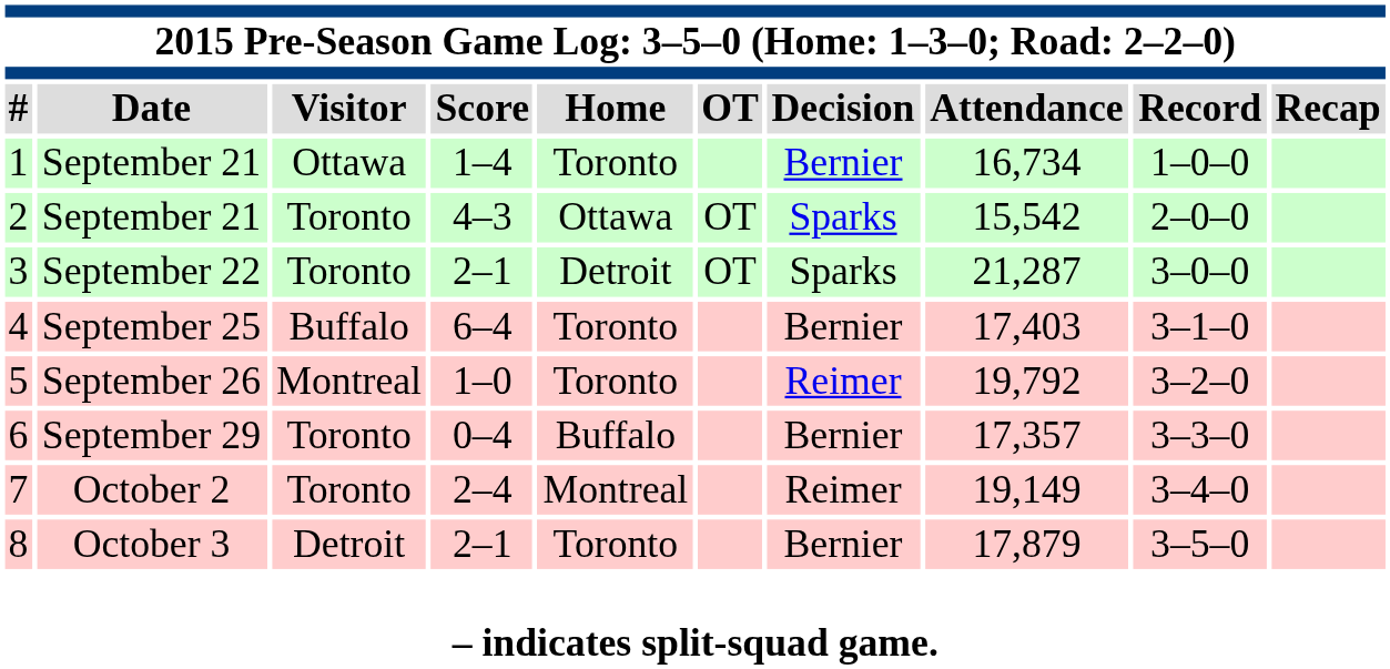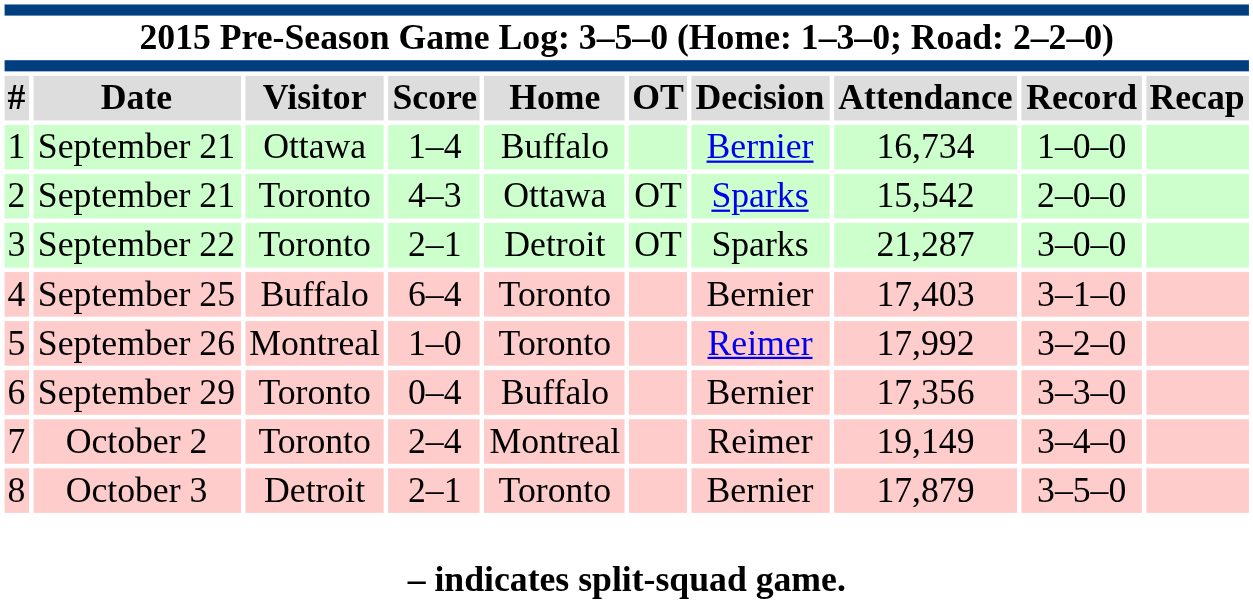1 | column 5: Toronto -> Buffalo
5 | column 8: 19,792 -> 17,992
6 | column 8: 17,357 -> 17,356
